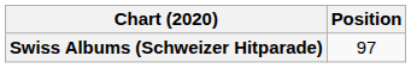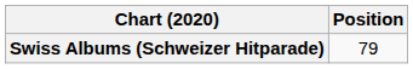Swiss Albums (Schweizer Hitparade) | Position: 97 -> 79
